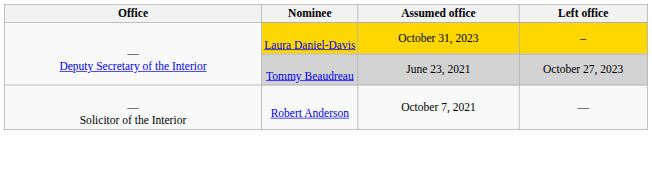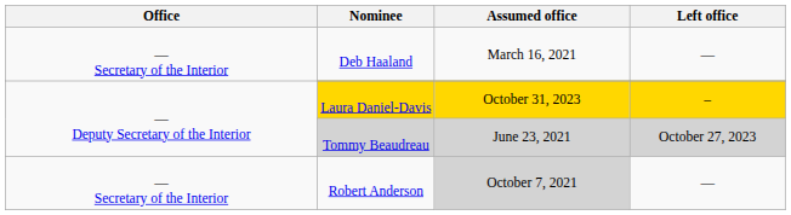+ row: — Secretary of the Interior | Deb Haaland | March 16, 2021 | —
Robert Anderson | Office: — Solicitor of the Interior -> — Secretary of the Interior
Robert Anderson | Assumed office: no background -> lightgrey background
